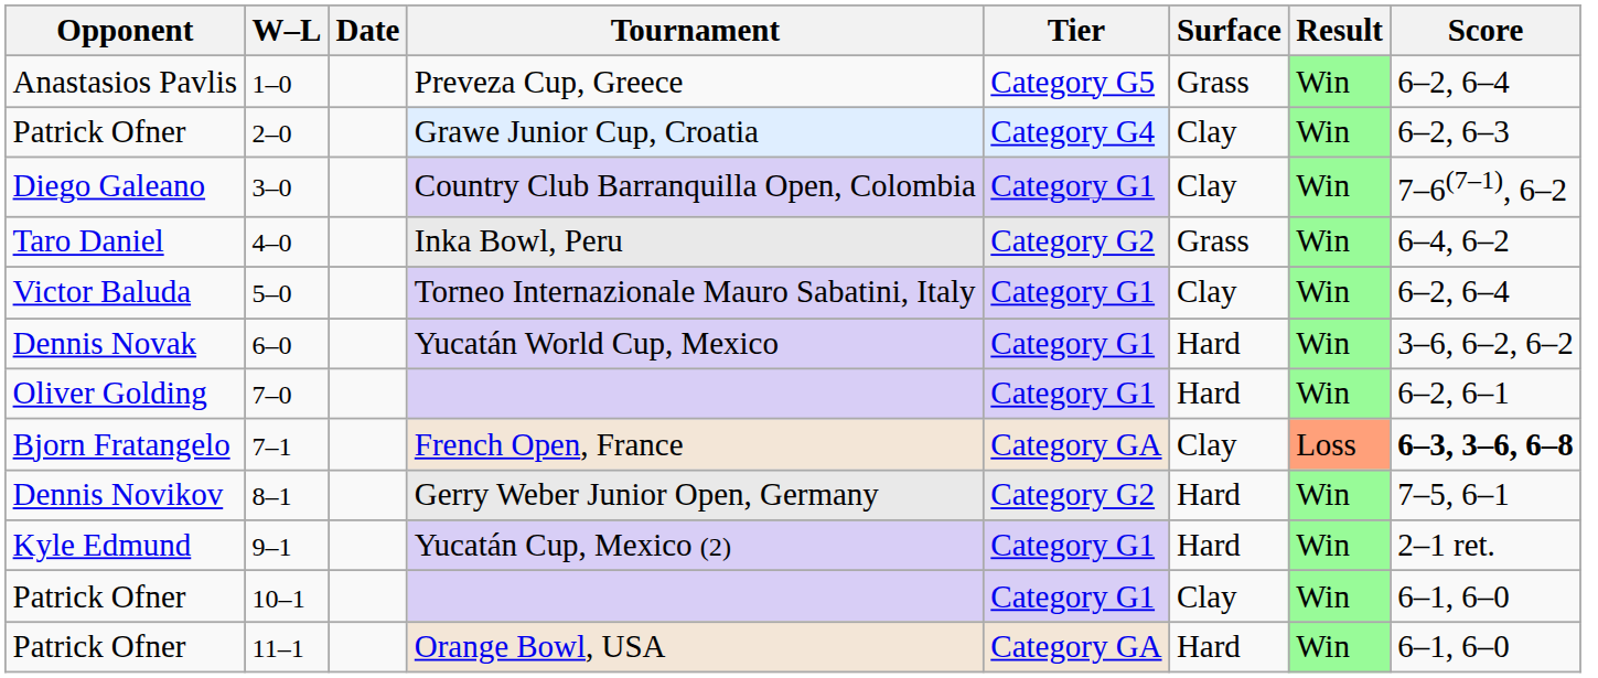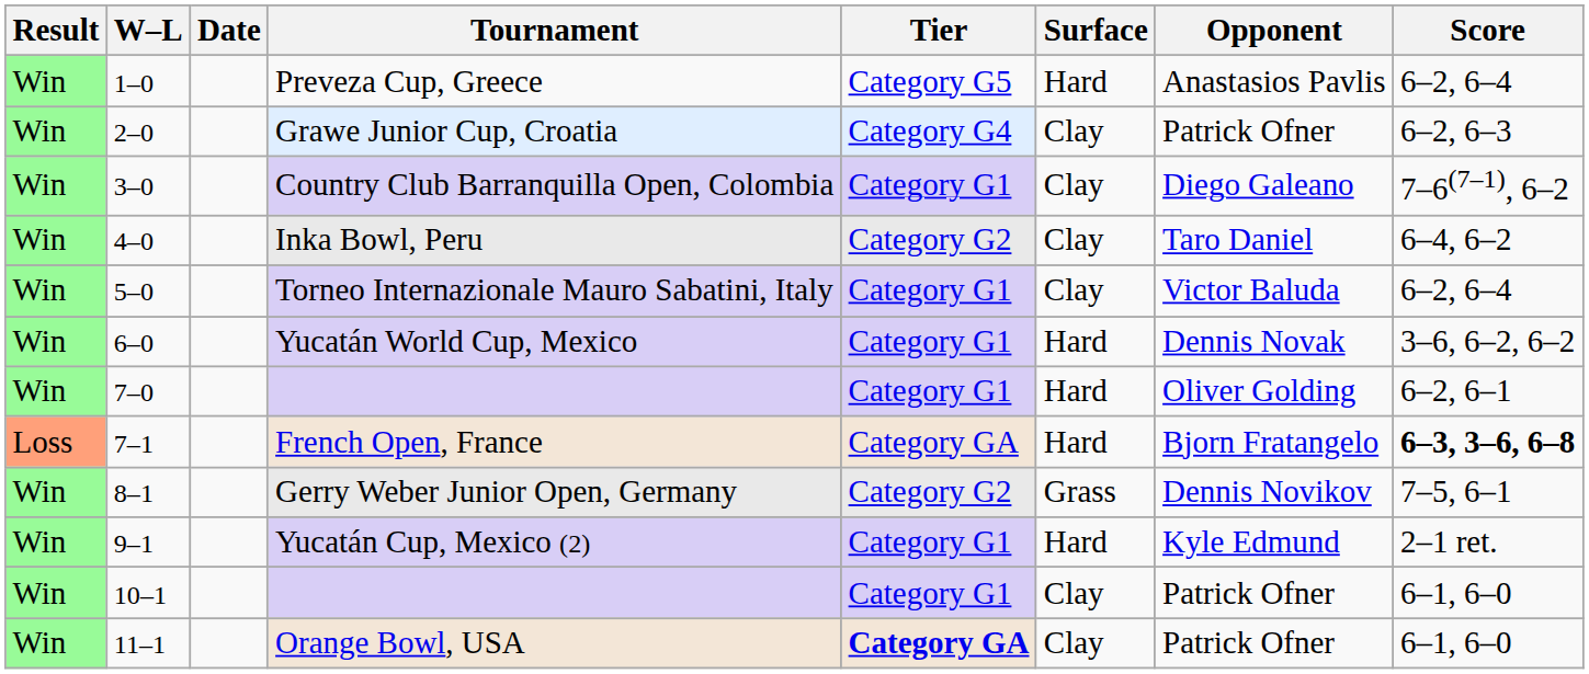columns swapped: Result <-> Opponent
Preveza Cup, Greece | Surface: Grass -> Hard
Inka Bowl, Peru | Surface: Grass -> Clay
French Open, France | Surface: Clay -> Hard
Gerry Weber Junior Open, Germany | Surface: Hard -> Grass
Orange Bowl, USA | Tier: normal -> bold
Orange Bowl, USA | Surface: Hard -> Clay
